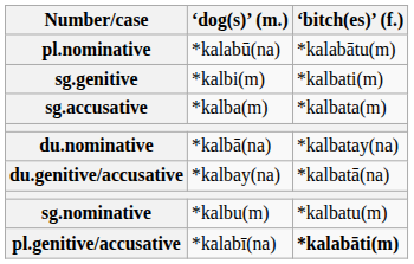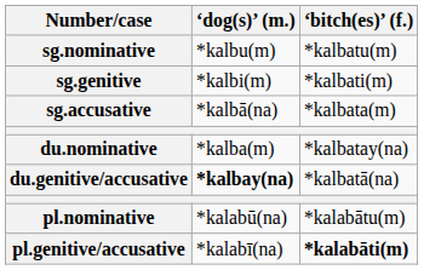rows swapped: sg.nominative <-> pl.nominative
sg.accusative | ‘dog(s)’ (m.): *kalba(m) -> *kalbā(na)
du.nominative | ‘dog(s)’ (m.): *kalbā(na) -> *kalba(m)
du.genitive/accusative | ‘dog(s)’ (m.): normal -> bold
